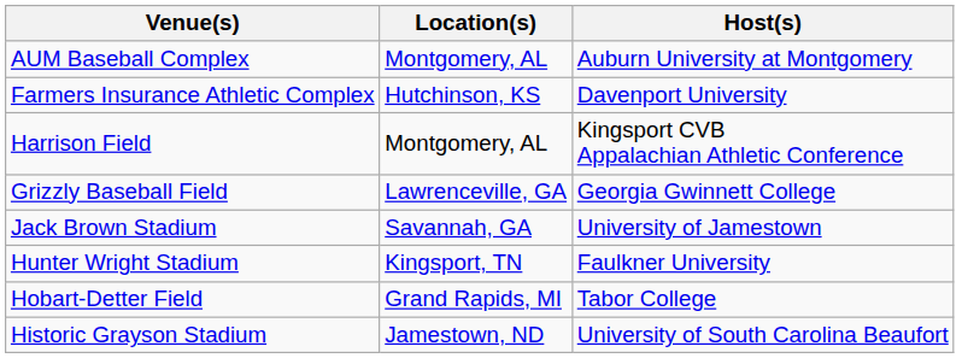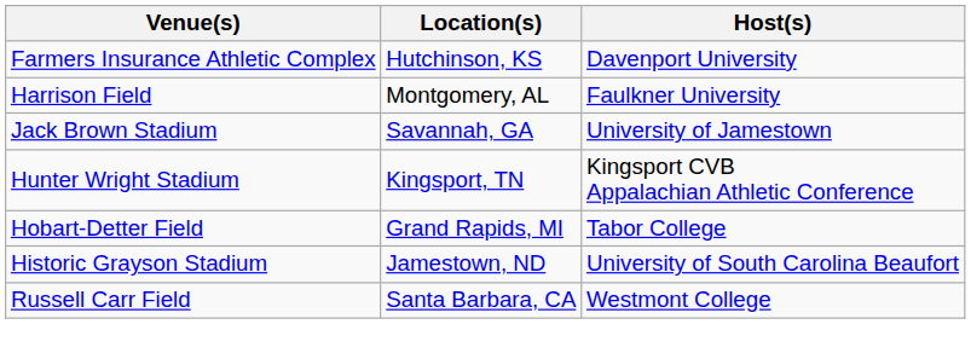- row: AUM Baseball Complex | Montgomery, AL | Auburn University at Montgomery
Harrison Field | Host(s): Kingsport CVB Appalachian Athletic Conference -> Faulkner University
- row: Grizzly Baseball Field | Lawrenceville, GA | Georgia Gwinnett College
Hunter Wright Stadium | Host(s): Faulkner University -> Kingsport CVB Appalachian Athletic Conference
+ row: Russell Carr Field | Santa Barbara, CA | Westmont College
